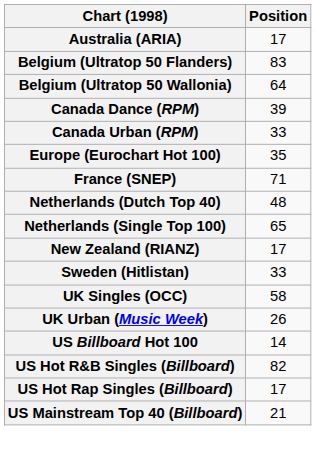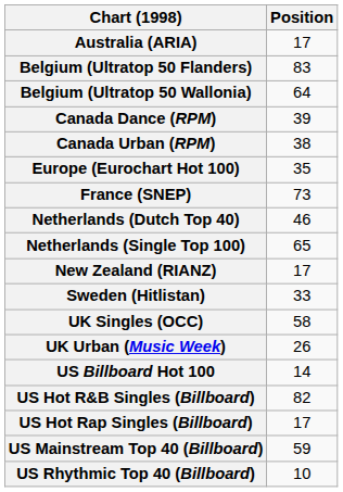Canada Urban (RPM) | Position: 33 -> 38
France (SNEP) | Position: 71 -> 73
Netherlands (Dutch Top 40) | Position: 48 -> 46
US Mainstream Top 40 (Billboard) | Position: 21 -> 59
+ row: US Rhythmic Top 40 (Billboard) | 10
